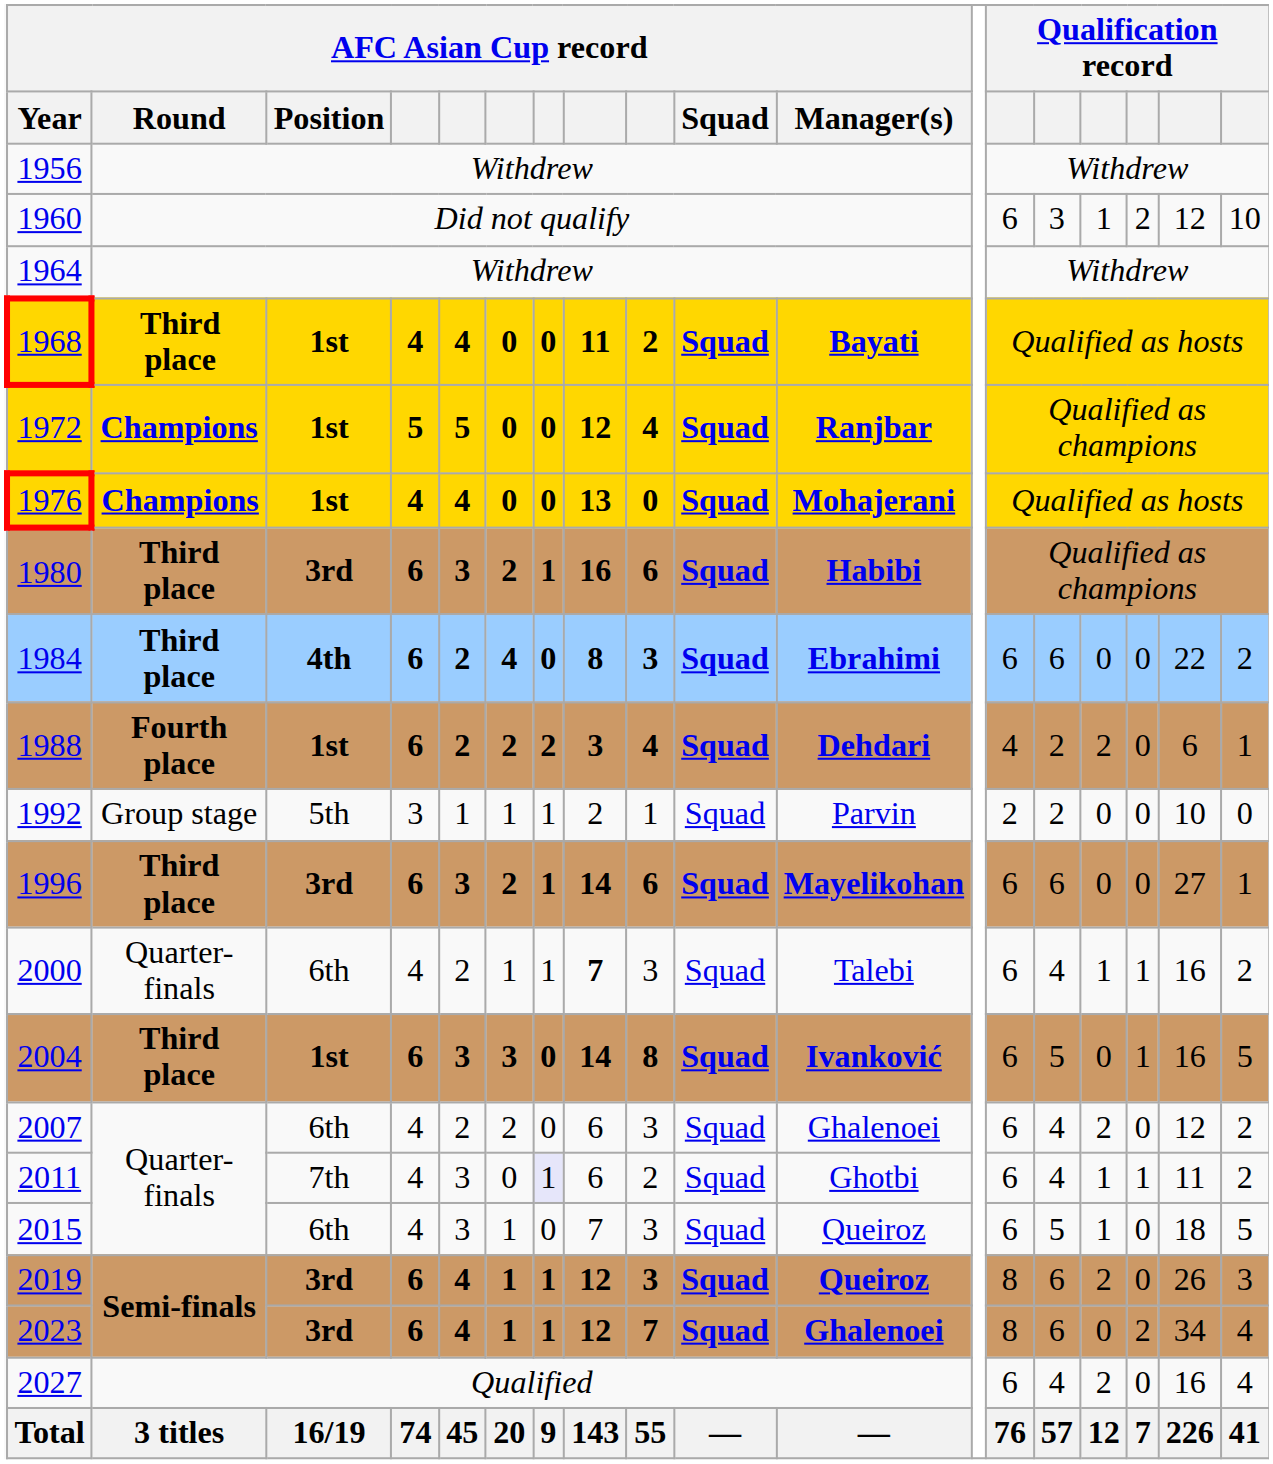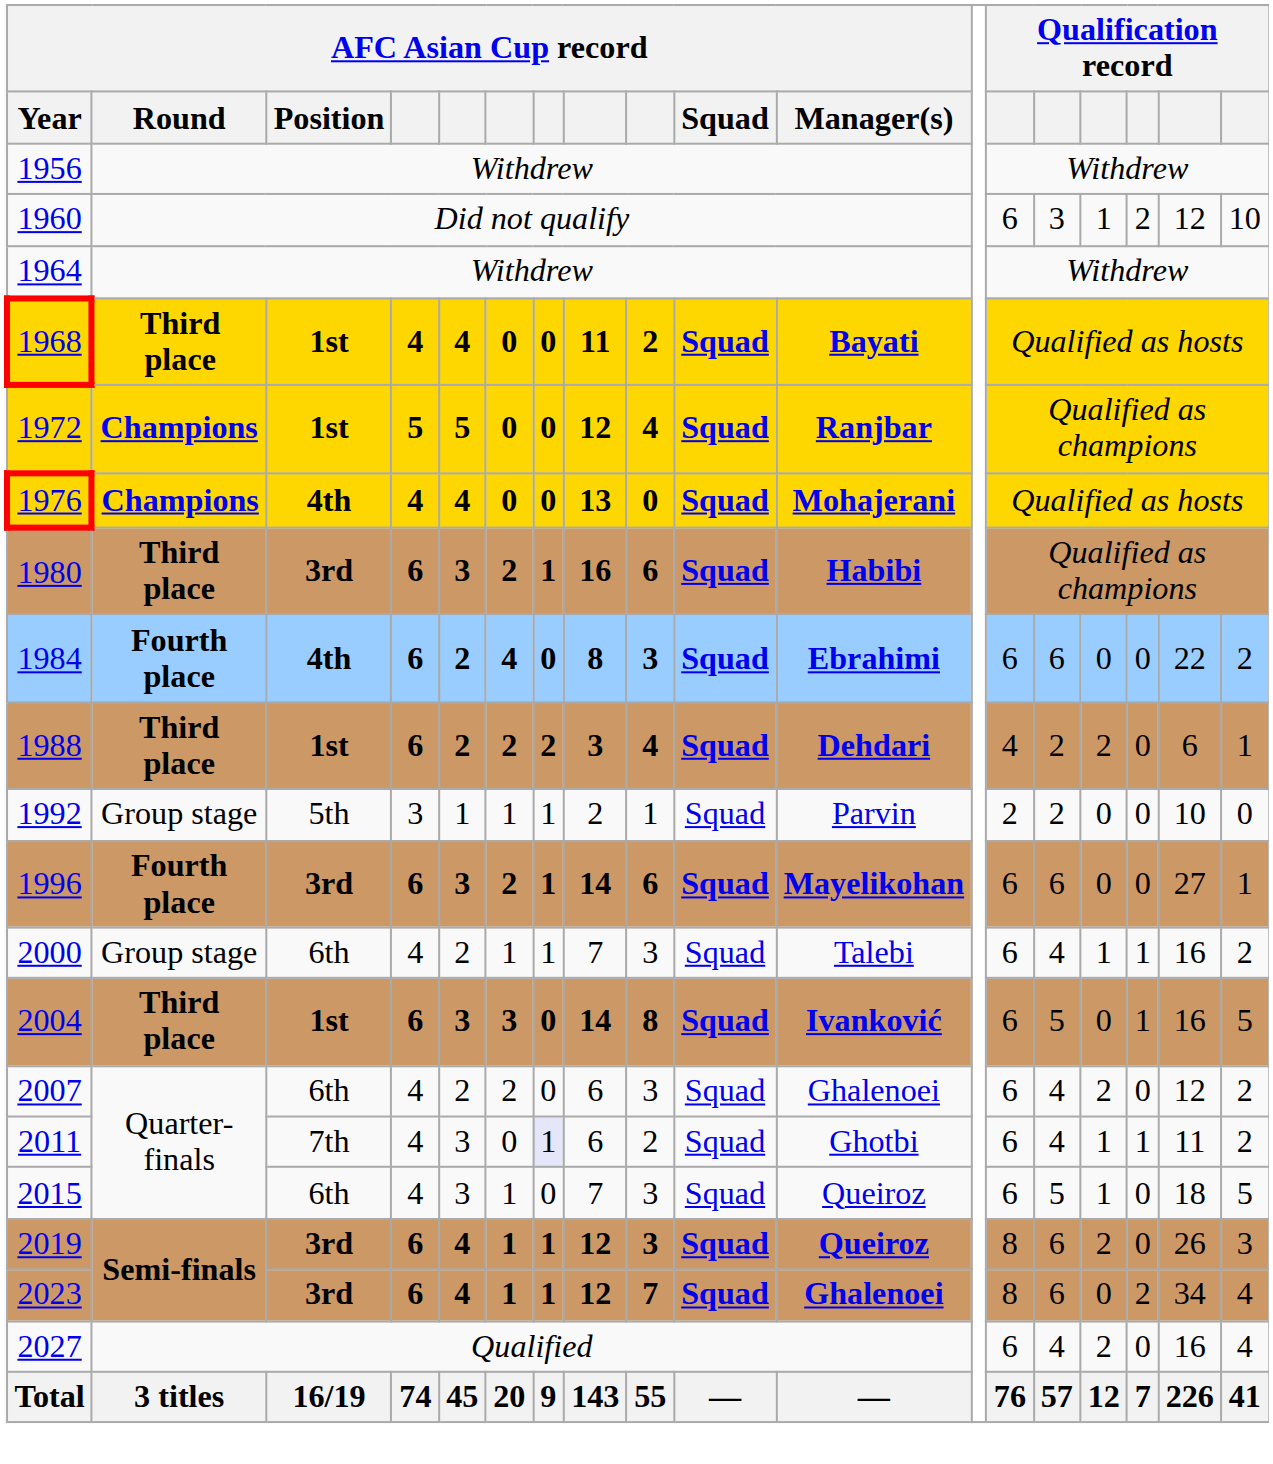1976 | AFC Asian Cup record / Position: 1st -> 4th
1984 | AFC Asian Cup record / Round: Third place -> Fourth place
1988 | AFC Asian Cup record / Round: Fourth place -> Third place
1996 | AFC Asian Cup record / Round: Third place -> Fourth place
2000 | AFC Asian Cup record / Round: Quarter-finals -> Group stage
2000 | column 8: bold -> normal
